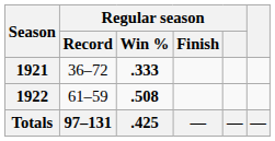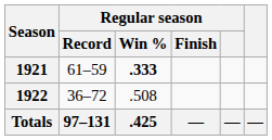1921 | Regular season / Record: 36–72 -> 61–59
1922 | Regular season / Record: 61–59 -> 36–72
1922 | Regular season / Win %: bold -> normal
